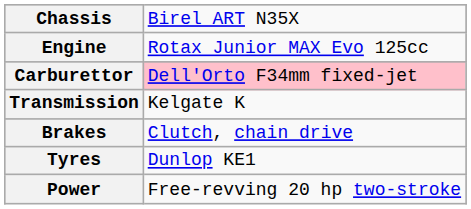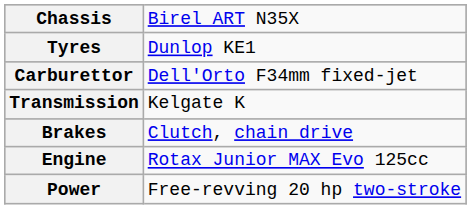rows swapped: Engine <-> Tyres
Carburettor | column 2: pink background -> no background
